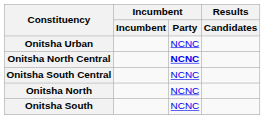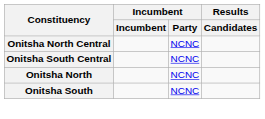- row: Onitsha Urban | NCNC
Onitsha North Central | Incumbent / Party: bold -> normal
